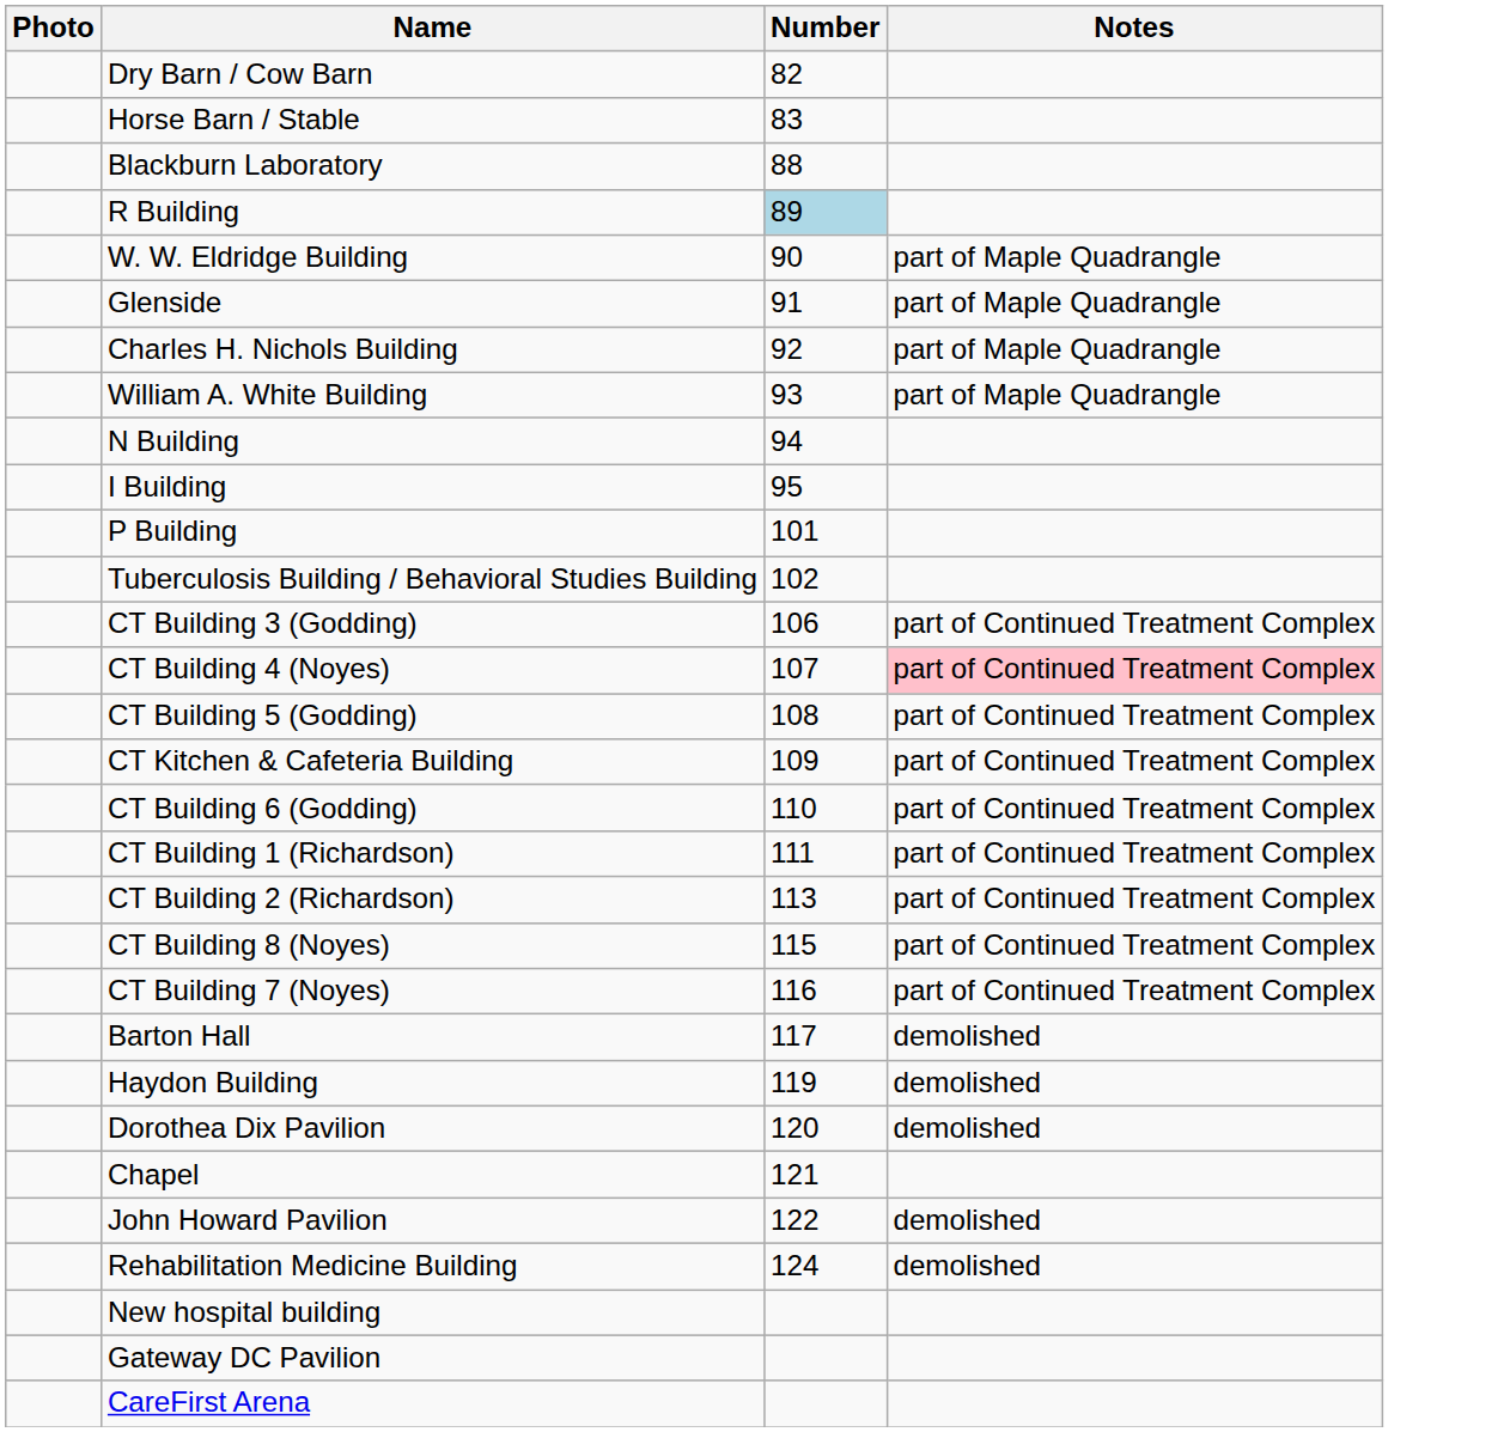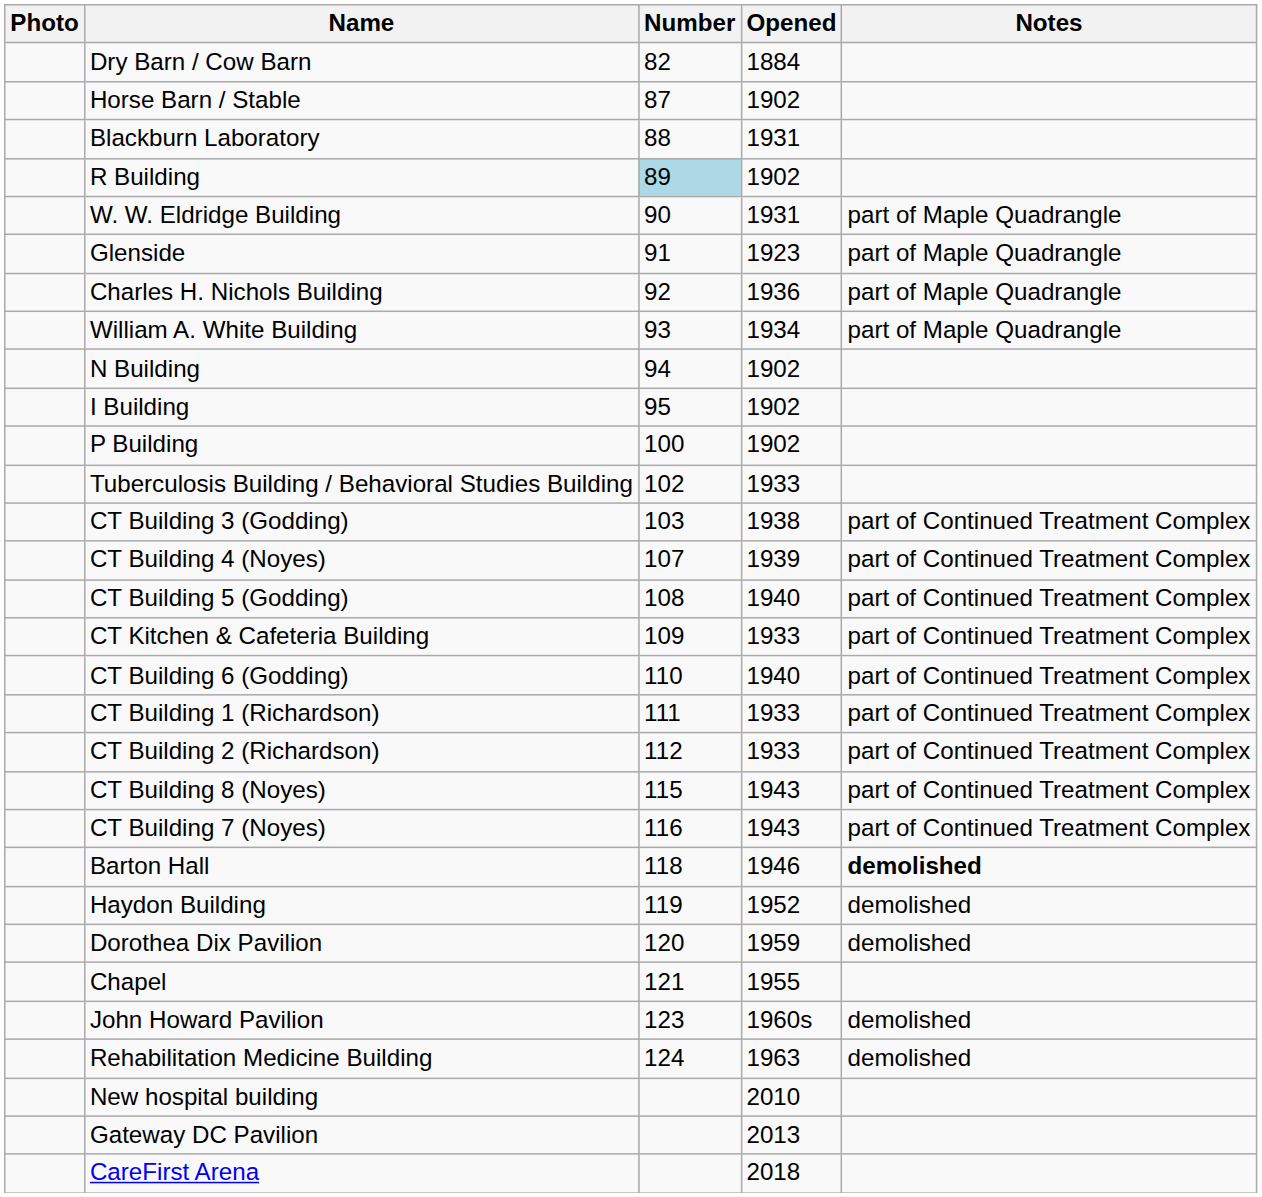+ column: Opened | 1884 | 1902 | 1931 | 1902 | 1931 | 1923 | 1936 | 1934 | 1902 | 1902 | 1902 | 1933 | 1938 | 1939 | 1940 | 1933 | 1940 | 1933 | 1933 | 1943 | 1943 | 1946 | 1952 | 1959 | 1955 | 1960s | 1963 | 2010 | 2013 | 2018
Horse Barn / Stable | Number: 83 -> 87
P Building | Number: 101 -> 100
CT Building 3 (Godding) | Number: 106 -> 103
CT Building 4 (Noyes) | Notes: pink background -> no background
CT Building 2 (Richardson) | Number: 113 -> 112
Barton Hall | Number: 117 -> 118
Barton Hall | Notes: normal -> bold
John Howard Pavilion | Number: 122 -> 123
